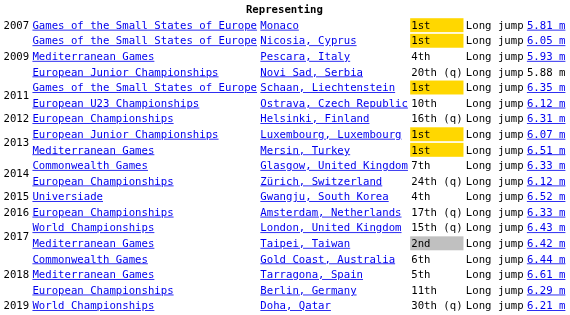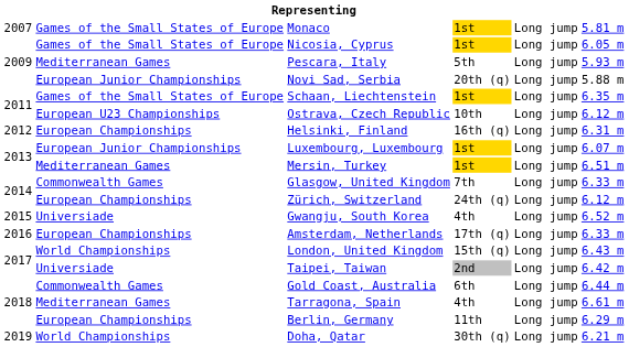Pescara, Italy | column 4: 4th -> 5th
Taipei, Taiwan | column 2: Mediterranean Games -> Universiade
Tarragona, Spain | column 4: 5th -> 4th
